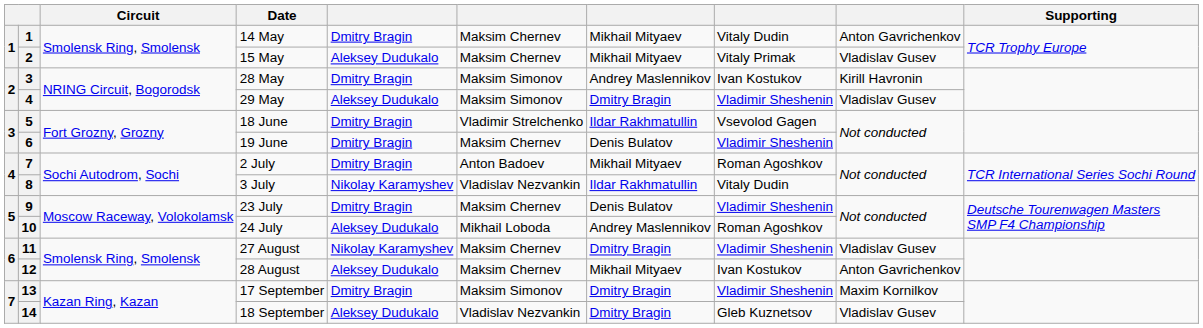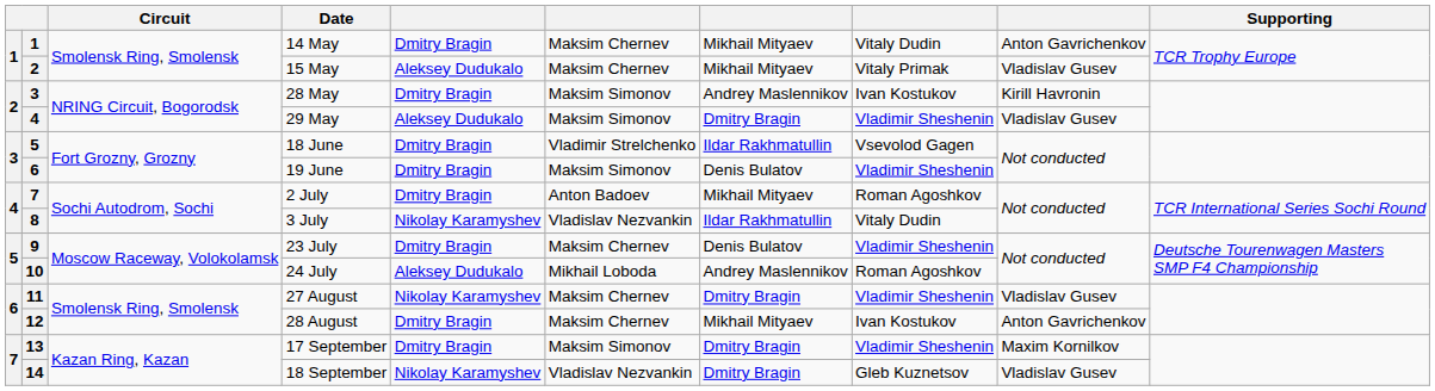19 June | column 6: Maksim Chernev -> Maksim Simonov
28 August | column 5: Aleksey Dudukalo -> Dmitry Bragin
18 September | column 5: Aleksey Dudukalo -> Nikolay Karamyshev
